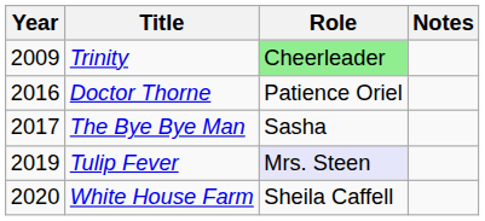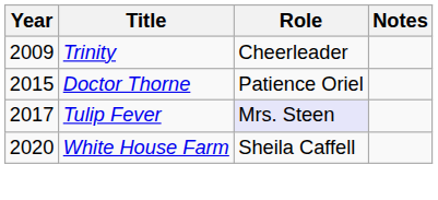Trinity | Role: lightgreen background -> no background
Doctor Thorne | Year: 2016 -> 2015
- row: 2017 | The Bye Bye Man | Sasha
Tulip Fever | Year: 2019 -> 2017
